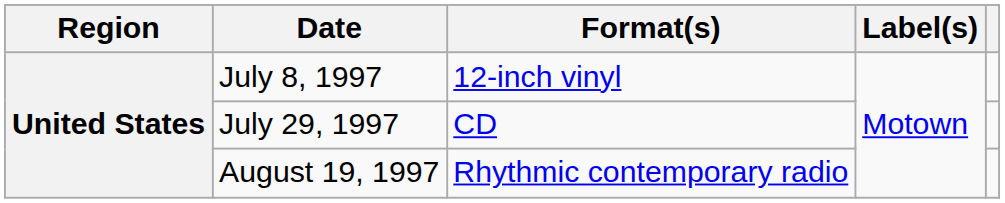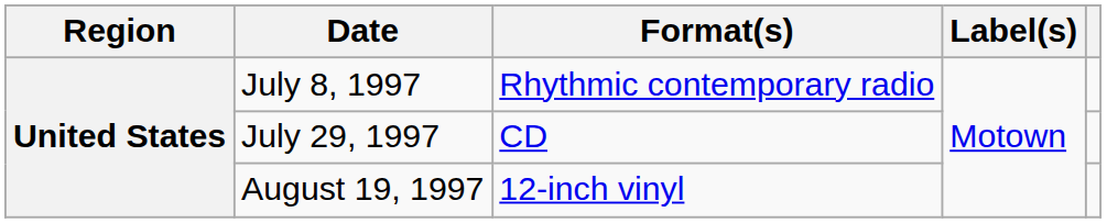July 8, 1997 | Format(s): 12-inch vinyl -> Rhythmic contemporary radio
August 19, 1997 | Format(s): Rhythmic contemporary radio -> 12-inch vinyl
